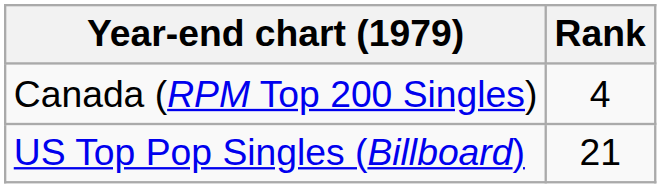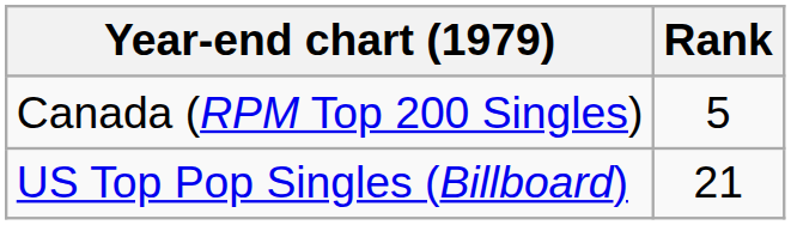Canada (RPM Top 200 Singles) | Rank: 4 -> 5
